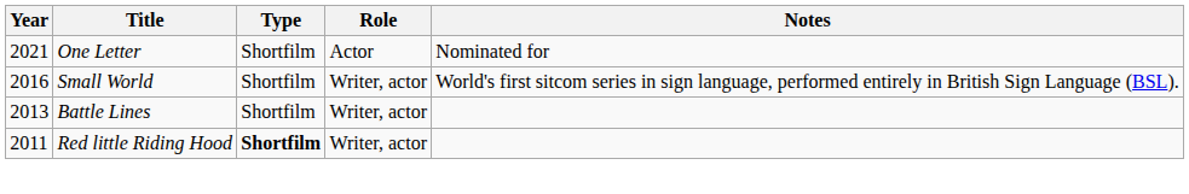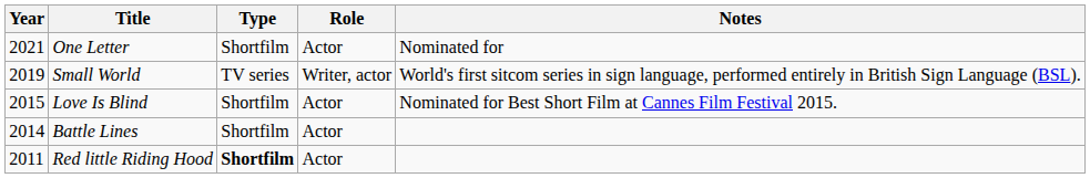Small World | Year: 2016 -> 2019
Small World | Type: Shortfilm -> TV series
+ row: 2015 | Love Is Blind | Shortfilm | Actor | Nominated for Best Short Film at Cannes Film Festival 2015.
Battle Lines | Year: 2013 -> 2014
Battle Lines | Role: Writer, actor -> Actor
Red little Riding Hood | Role: Writer, actor -> Actor
